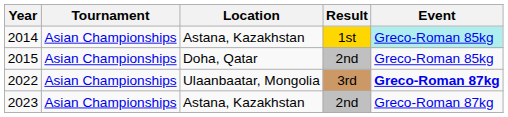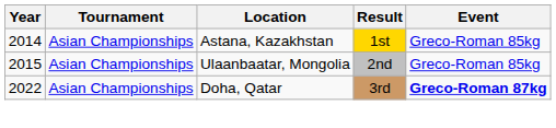2014 | Event: paleturquoise background -> no background
2015 | Location: Doha, Qatar -> Ulaanbaatar, Mongolia
2022 | Location: Ulaanbaatar, Mongolia -> Doha, Qatar
- row: 2023 | Asian Championships | Astana, Kazakhstan | 2nd | Greco-Roman 87kg
